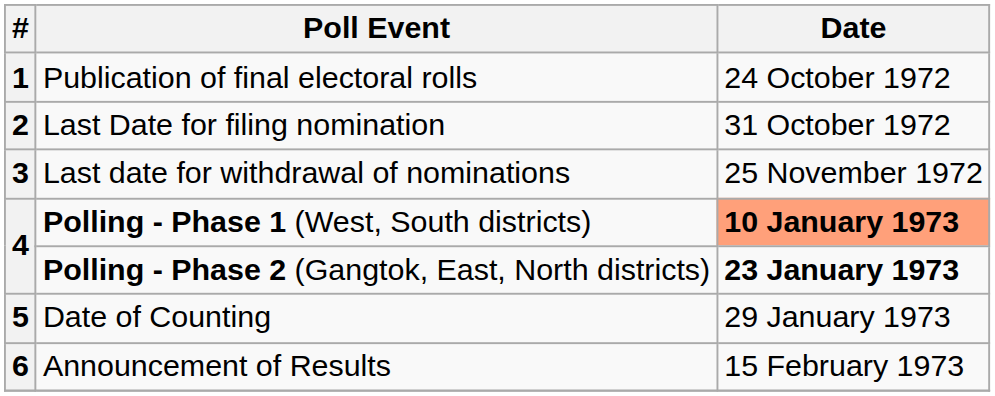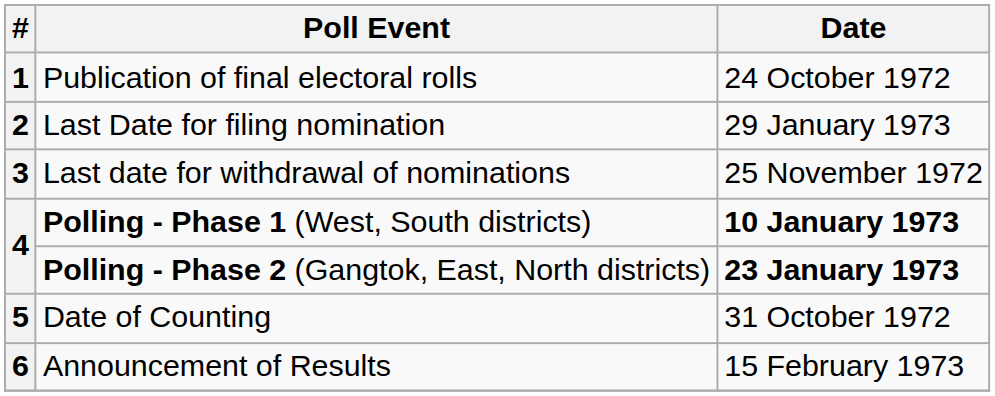Last Date for filing nomination | Date: 31 October 1972 -> 29 January 1973
Polling - Phase 1 (West, South districts) | Date: lightsalmon background -> no background
Date of Counting | Date: 29 January 1973 -> 31 October 1972
